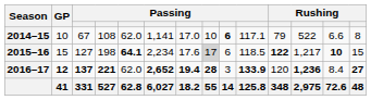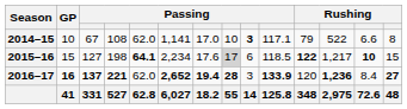2014–15 | column 9: 6 -> 3
2016–17 | GP: 12 -> 16
